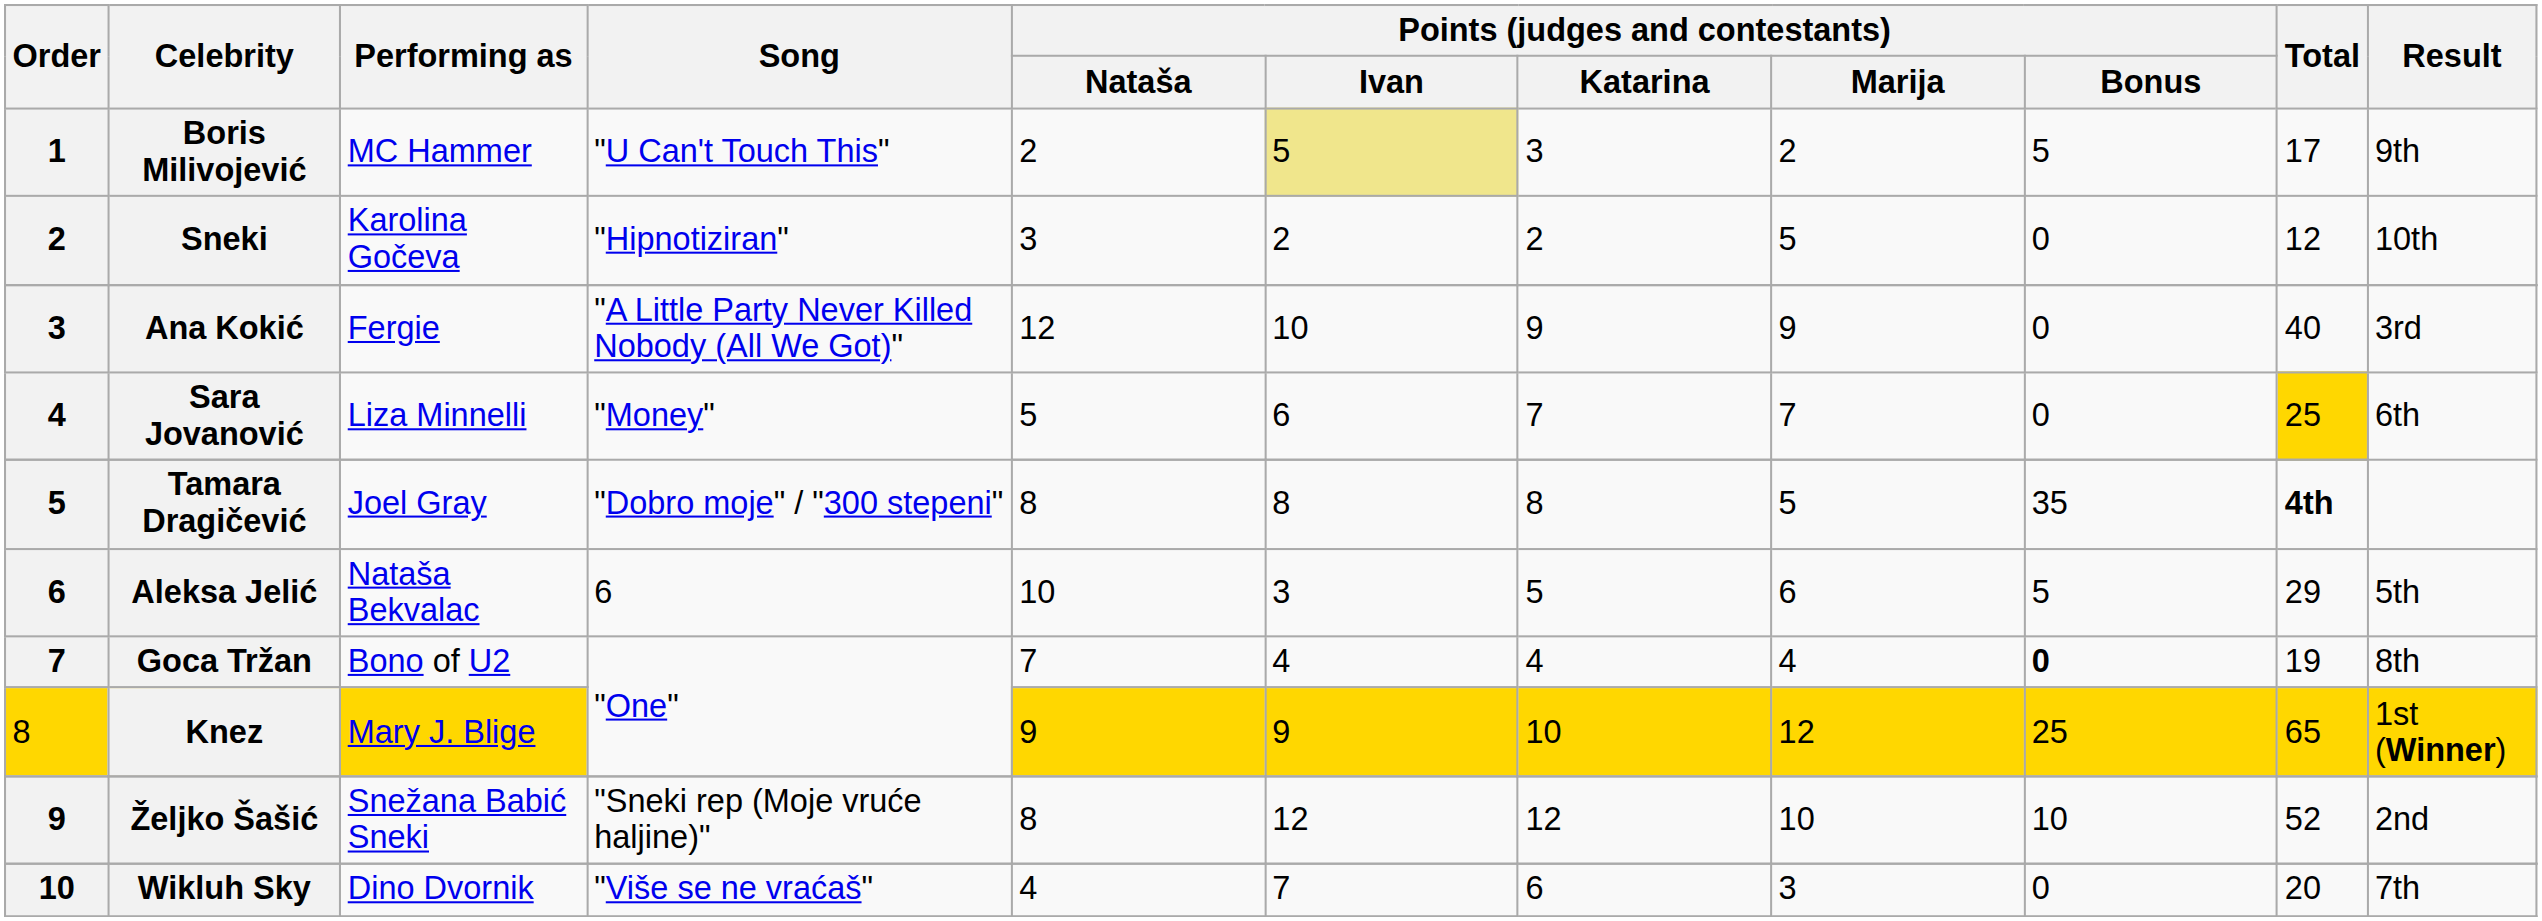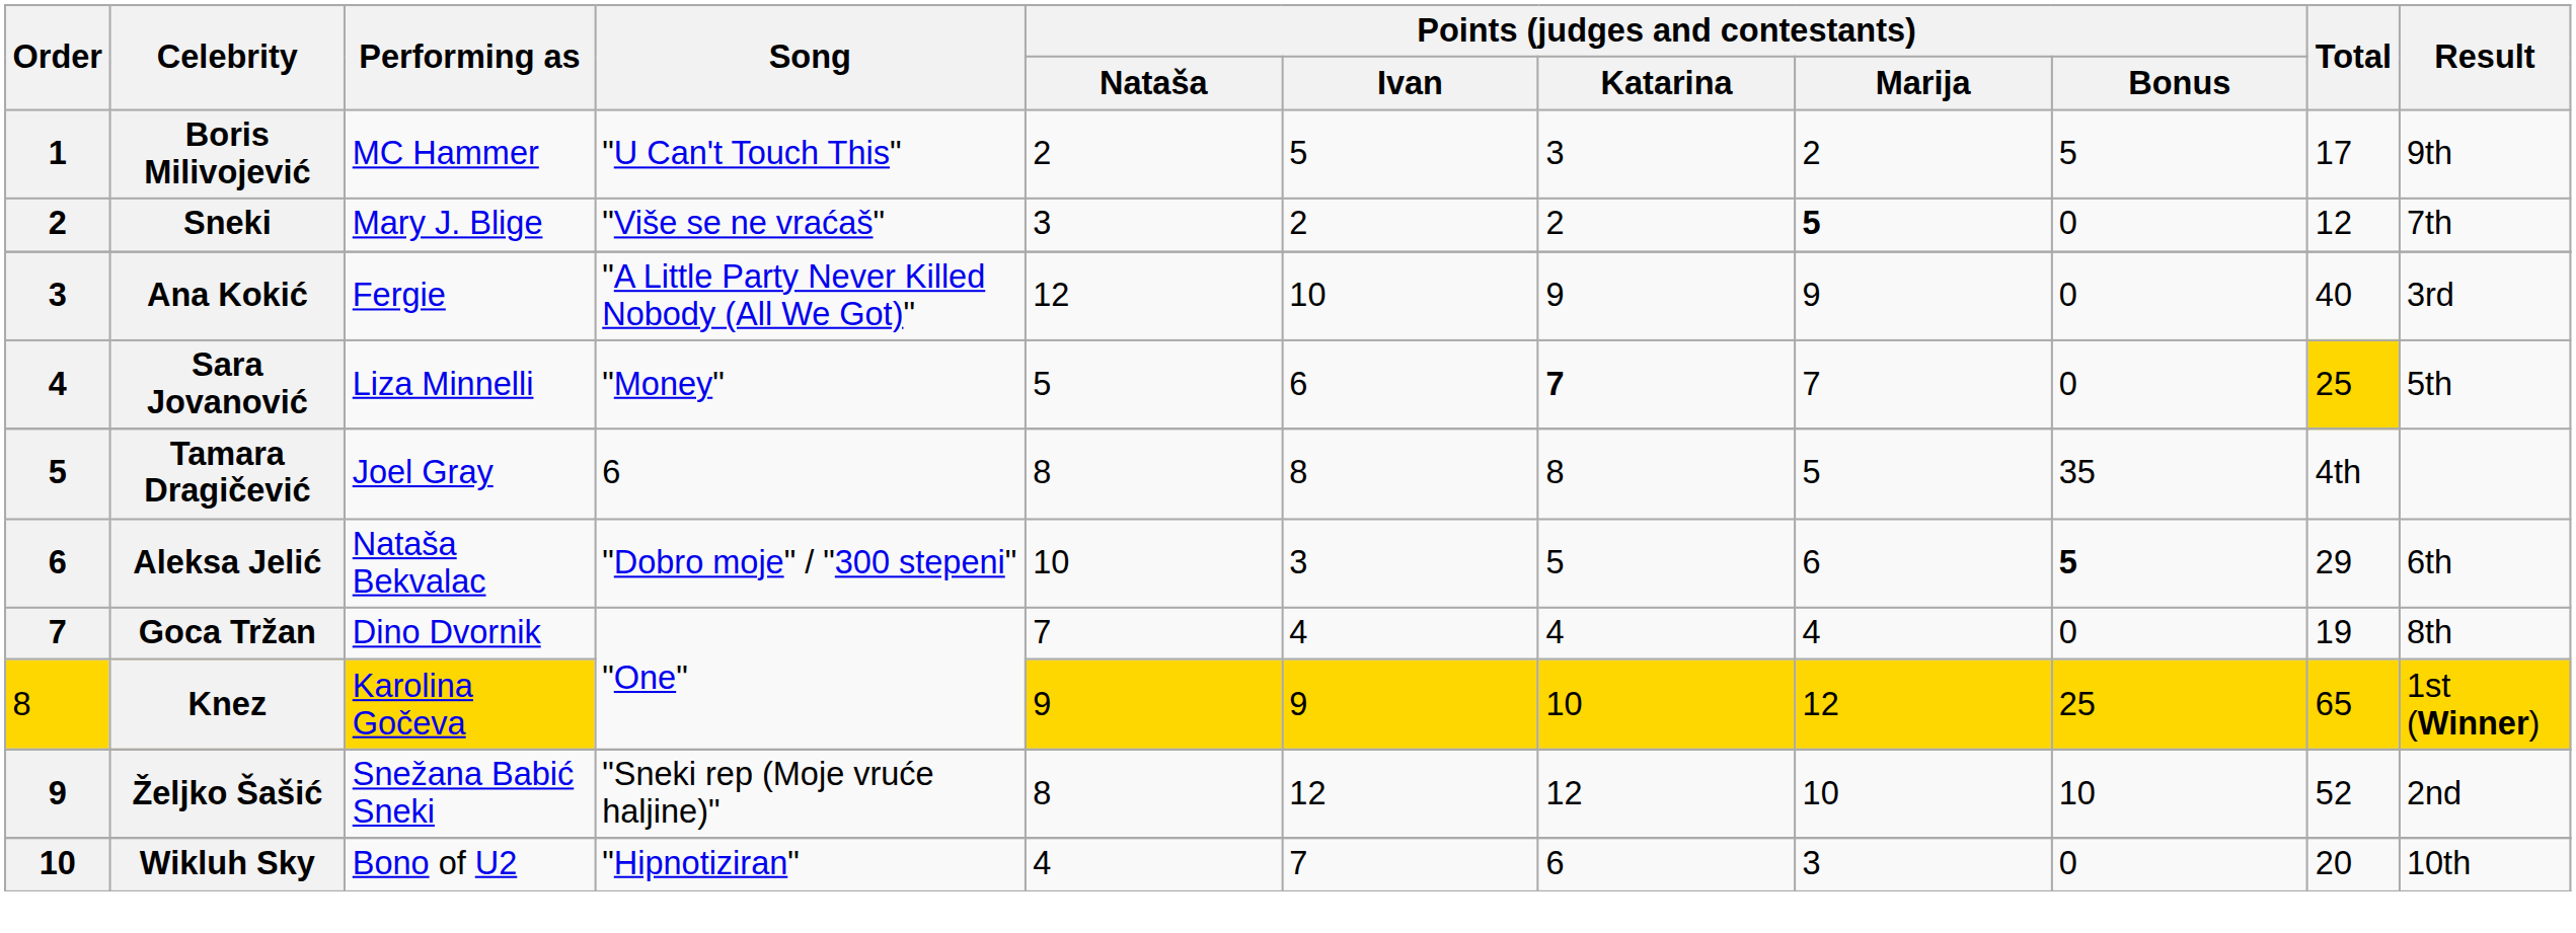Boris Milivojević | Points (judges and contestants) / Ivan: khaki background -> no background
Sneki | Performing as: Karolina Gočeva -> Mary J. Blige
Sneki | Song: "Hipnotiziran" -> "Više se ne vraćaš"
Sneki | Points (judges and contestants) / Marija: normal -> bold
Sneki | Result: 10th -> 7th
Sara Jovanović | Points (judges and contestants) / Katarina: normal -> bold
Sara Jovanović | Result: 6th -> 5th
Tamara Dragičević | Song: "Dobro moje" / "300 stepeni" -> 6
Tamara Dragičević | Total: bold -> normal
Aleksa Jelić | Song: 6 -> "Dobro moje" / "300 stepeni"
Aleksa Jelić | Points (judges and contestants) / Bonus: normal -> bold
Aleksa Jelić | Result: 5th -> 6th
Goca Tržan | Performing as: Bono of U2 -> Dino Dvornik
Goca Tržan | Points (judges and contestants) / Bonus: bold -> normal
Knez | Performing as: Mary J. Blige -> Karolina Gočeva
Wikluh Sky | Performing as: Dino Dvornik -> Bono of U2
Wikluh Sky | Song: "Više se ne vraćaš" -> "Hipnotiziran"
Wikluh Sky | Result: 7th -> 10th
